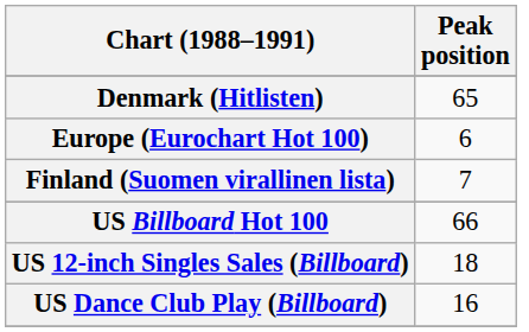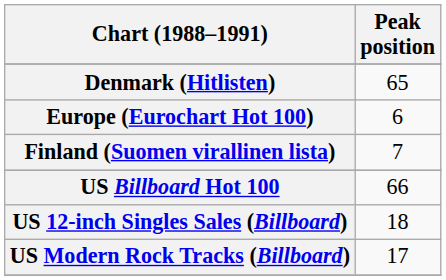- row: US Dance Club Play (Billboard) | 16
+ row: US Modern Rock Tracks (Billboard) | 17
